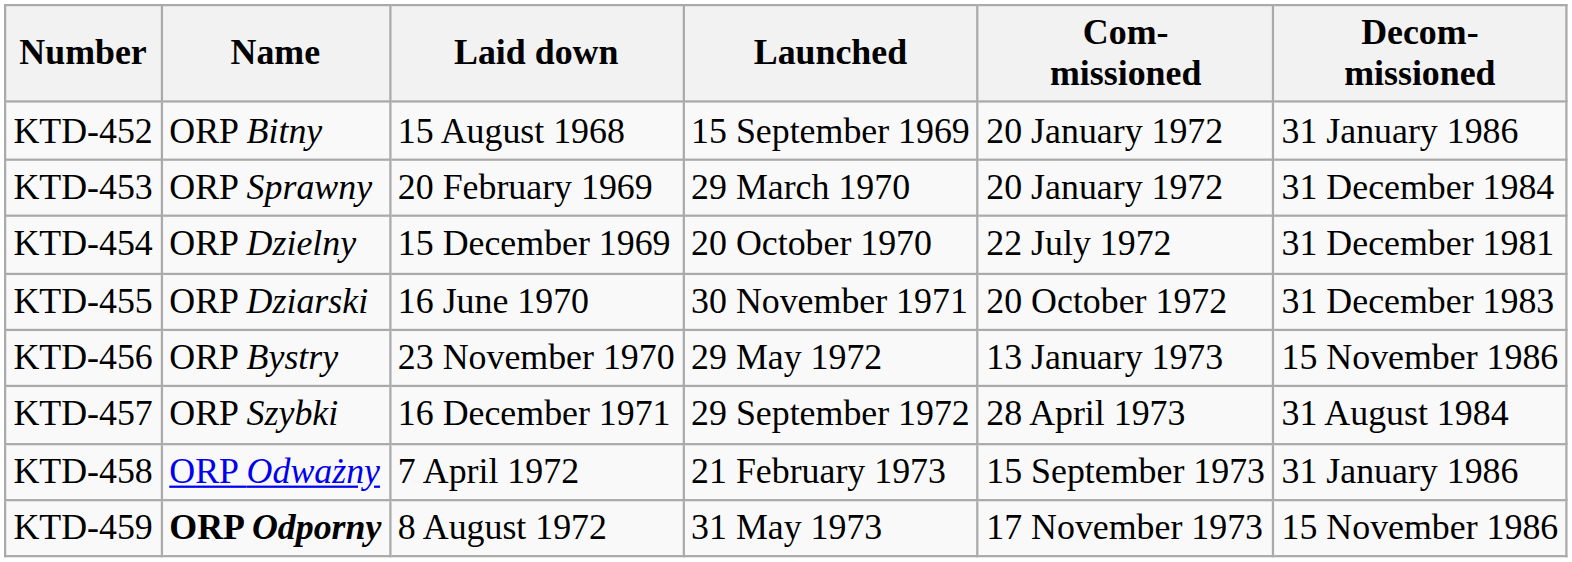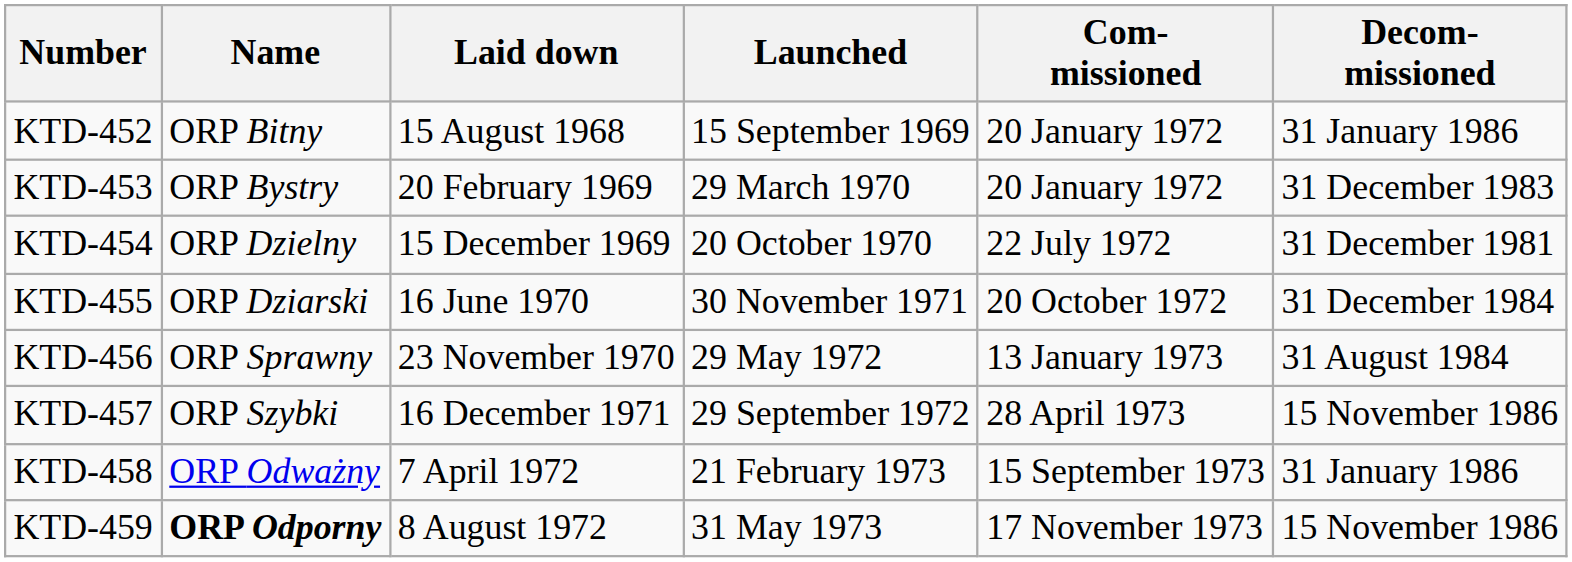KTD-453 | Name: ORP Sprawny -> ORP Bystry
KTD-453 | Decom- missioned: 31 December 1984 -> 31 December 1983
KTD-455 | Decom- missioned: 31 December 1983 -> 31 December 1984
KTD-456 | Name: ORP Bystry -> ORP Sprawny
KTD-456 | Decom- missioned: 15 November 1986 -> 31 August 1984
KTD-457 | Decom- missioned: 31 August 1984 -> 15 November 1986
